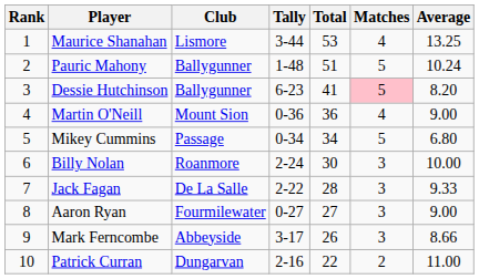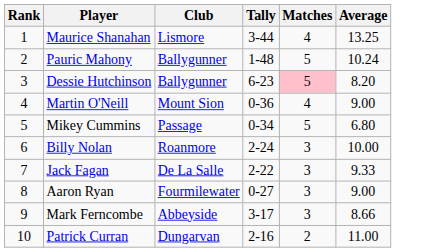- column: Total | 53 | 51 | 41 | 36 | 34 | 30 | 28 | 27 | 26 | 22
